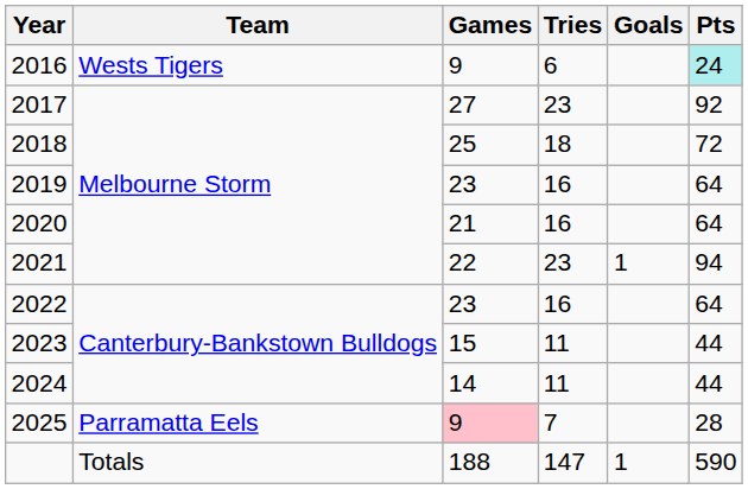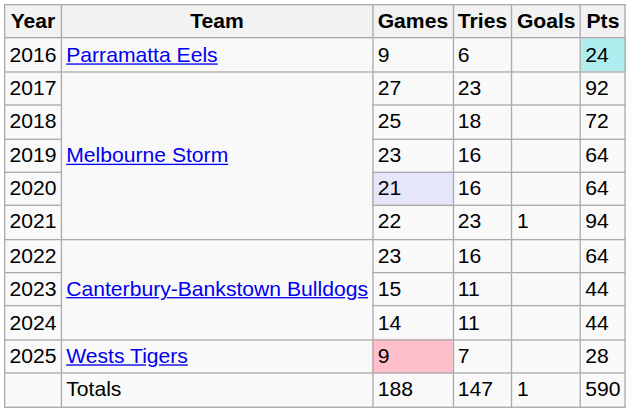2016 | Team: Wests Tigers -> Parramatta Eels
2020 | Games: no background -> lavender background
2025 | Team: Parramatta Eels -> Wests Tigers
